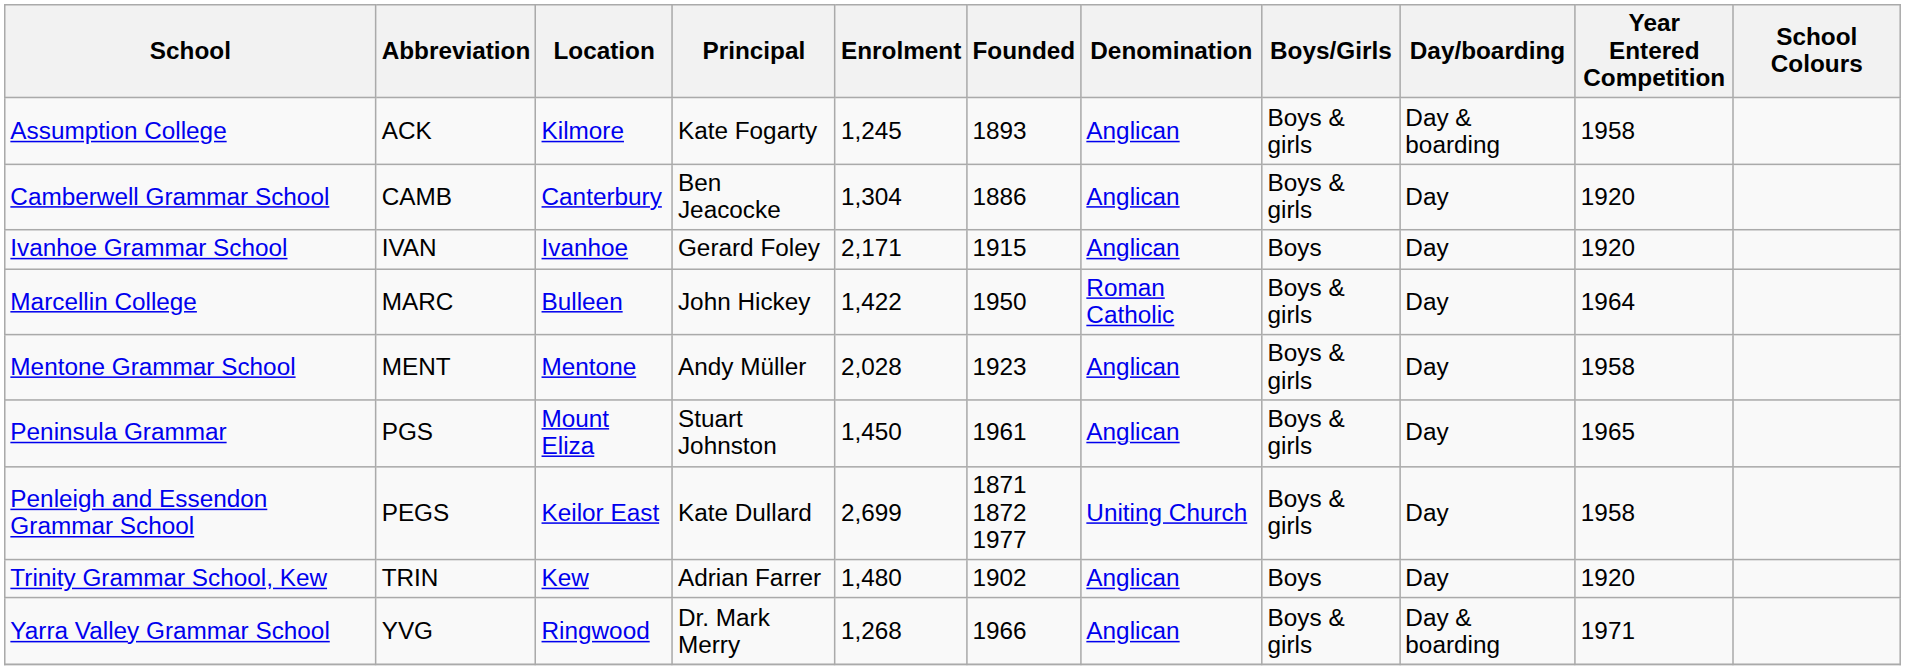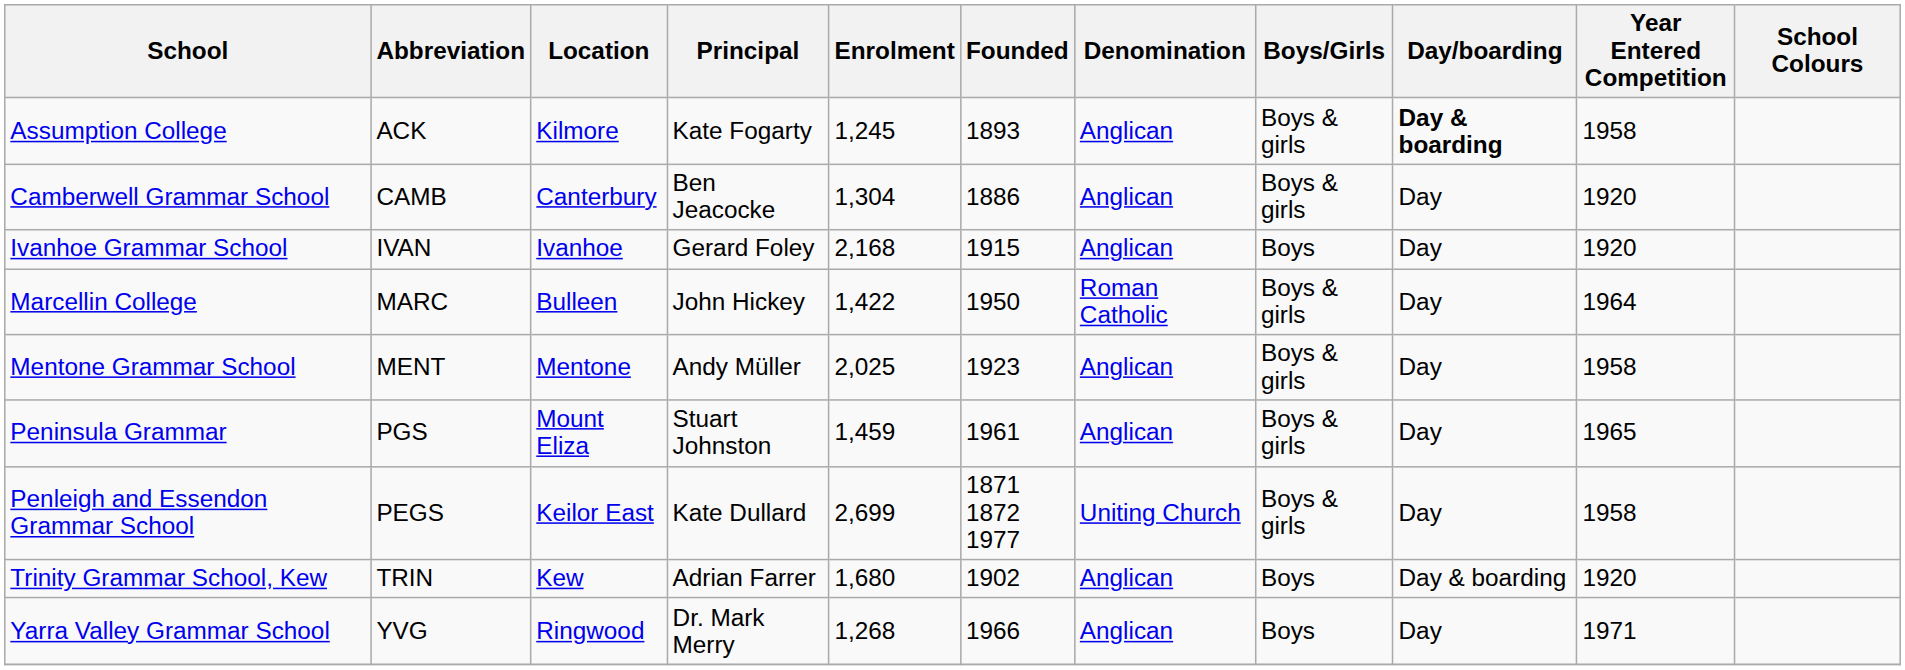Assumption College | Day/boarding: normal -> bold
Ivanhoe Grammar School | Enrolment: 2,171 -> 2,168
Mentone Grammar School | Enrolment: 2,028 -> 2,025
Peninsula Grammar | Enrolment: 1,450 -> 1,459
Trinity Grammar School, Kew | Enrolment: 1,480 -> 1,680
Trinity Grammar School, Kew | Day/boarding: Day -> Day & boarding
Yarra Valley Grammar School | Boys/Girls: Boys & girls -> Boys
Yarra Valley Grammar School | Day/boarding: Day & boarding -> Day
